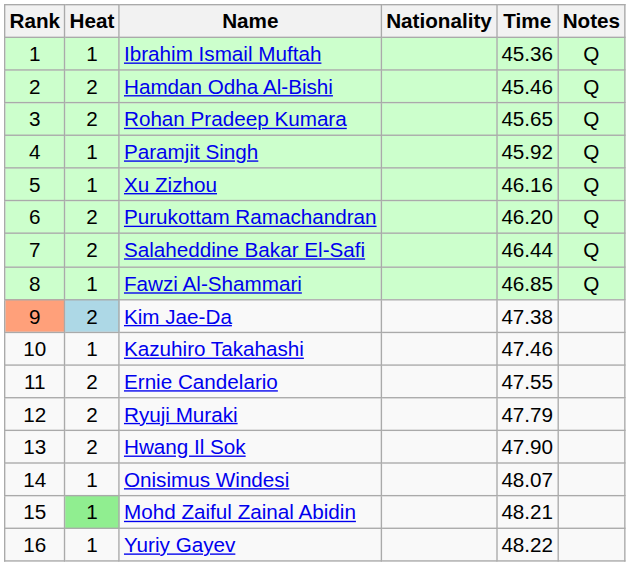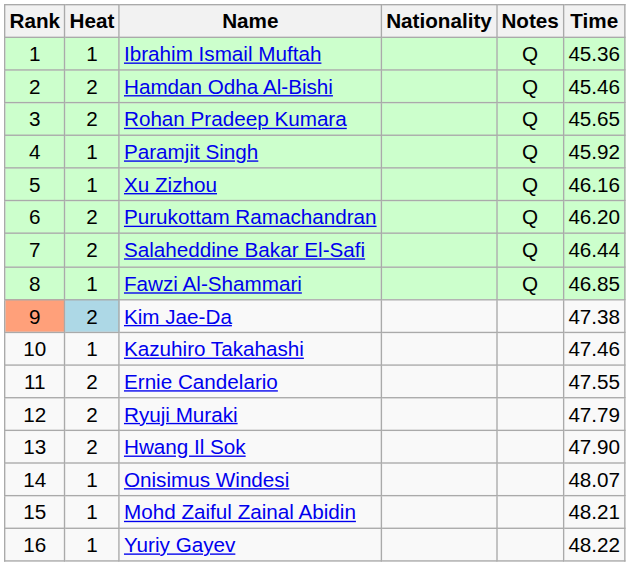columns swapped: Time <-> Notes
Mohd Zaiful Zainal Abidin | Heat: lightgreen background -> no background
